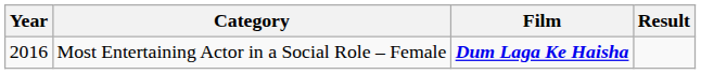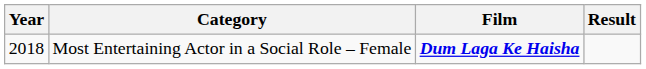Most Entertaining Actor in a Social Role – Female | Year: 2016 -> 2018
